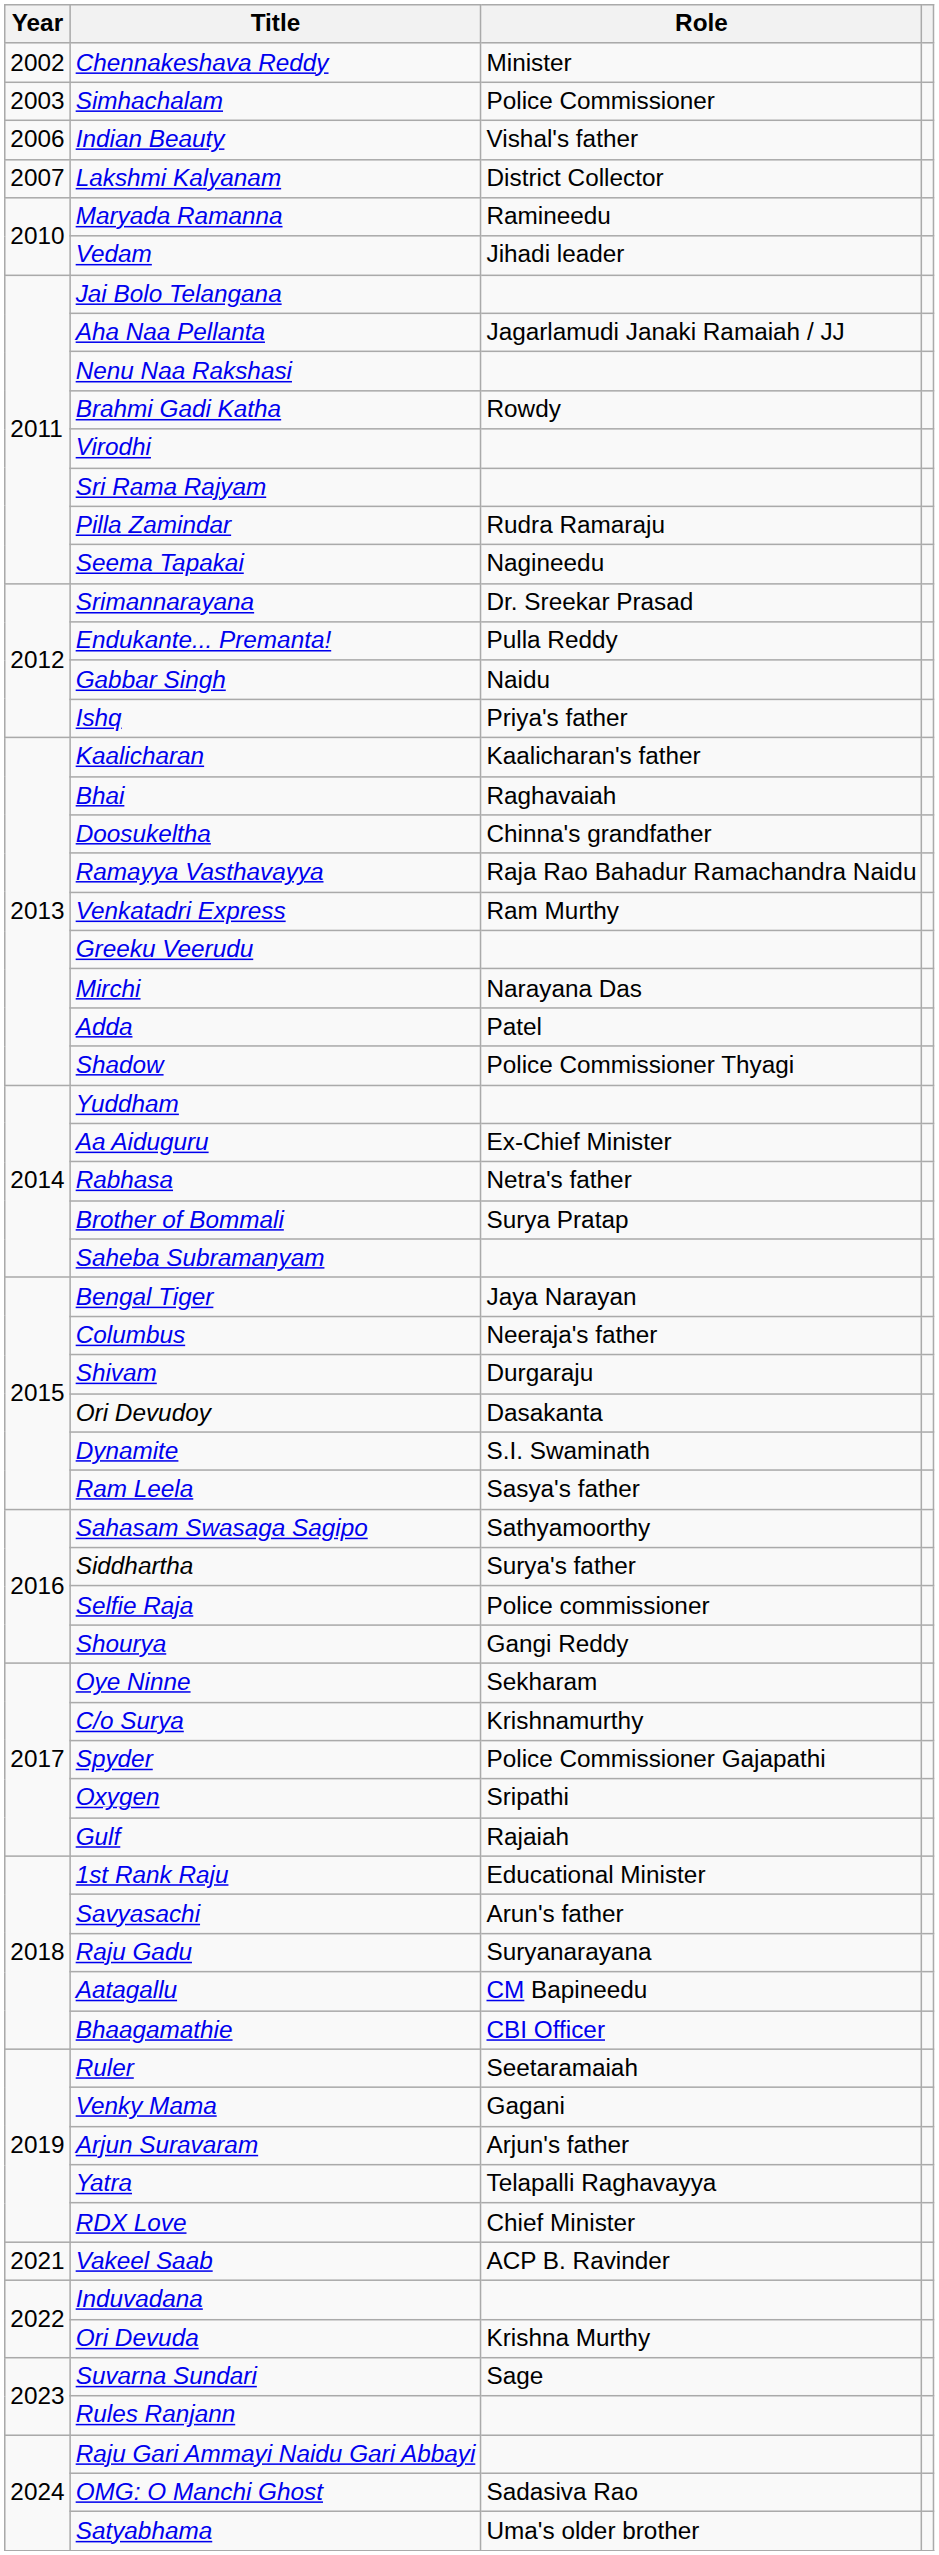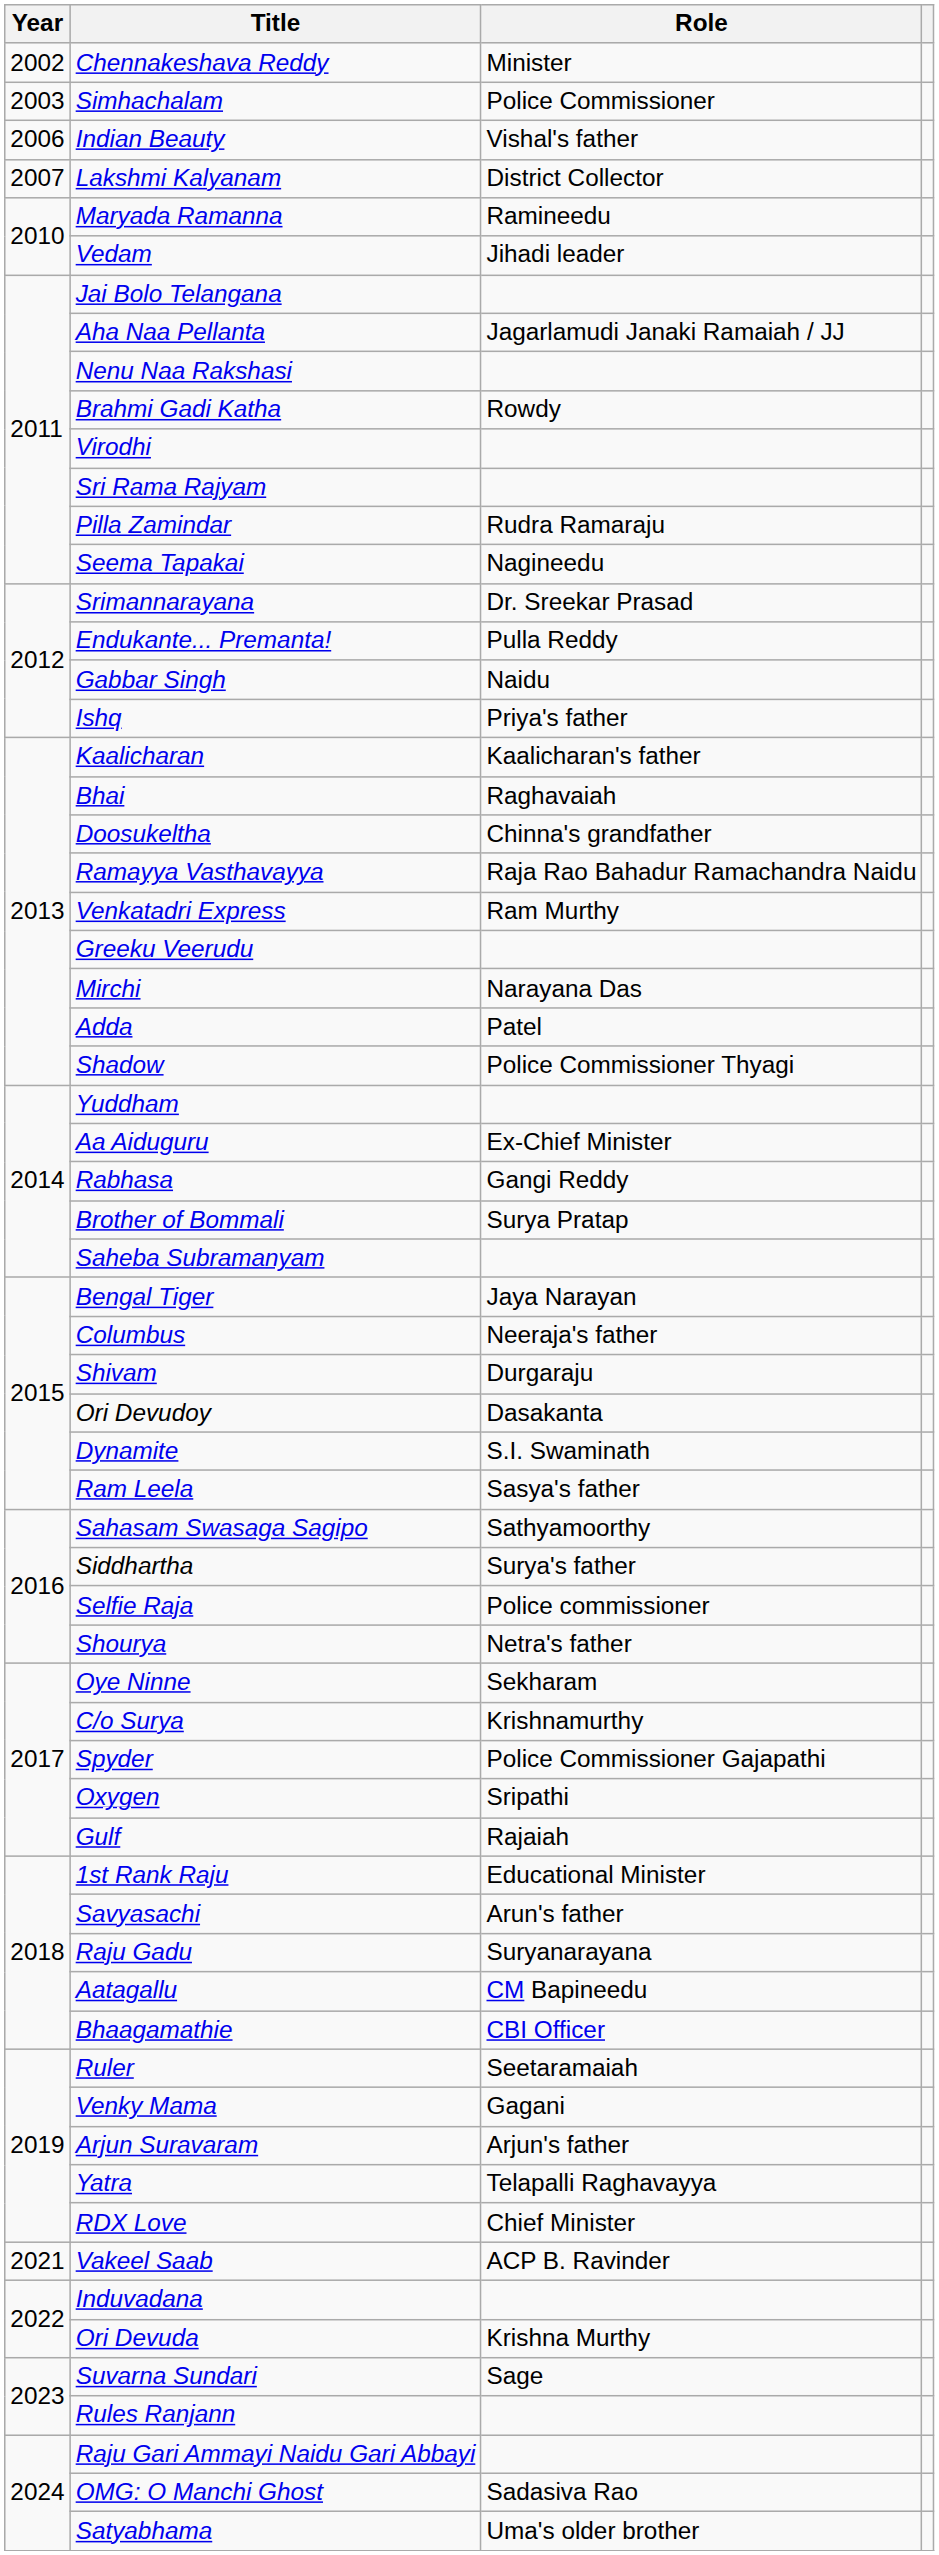Rabhasa | Role: Netra's father -> Gangi Reddy
Shourya | Role: Gangi Reddy -> Netra's father
